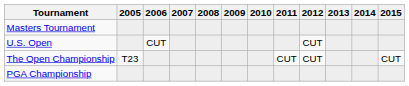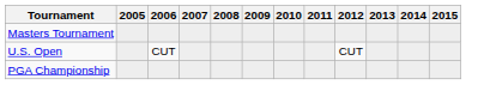- row: The Open Championship | T23 | CUT | CUT | CUT
